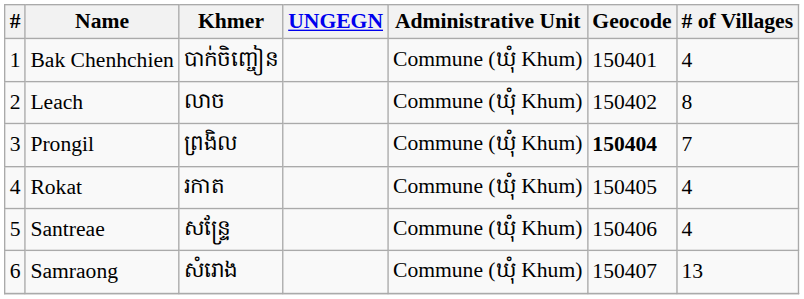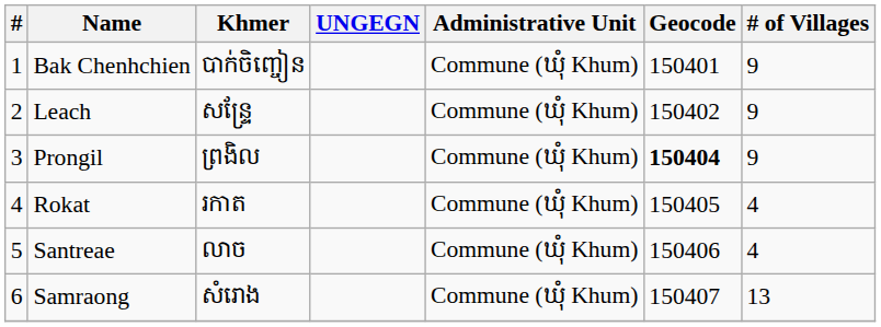Bak Chenhchien | # of Villages: 4 -> 9
Leach | Khmer: លាច -> សន្ទ្រែ
Leach | # of Villages: 8 -> 9
Prongil | # of Villages: 7 -> 9
Santreae | Khmer: សន្ទ្រែ -> លាច
